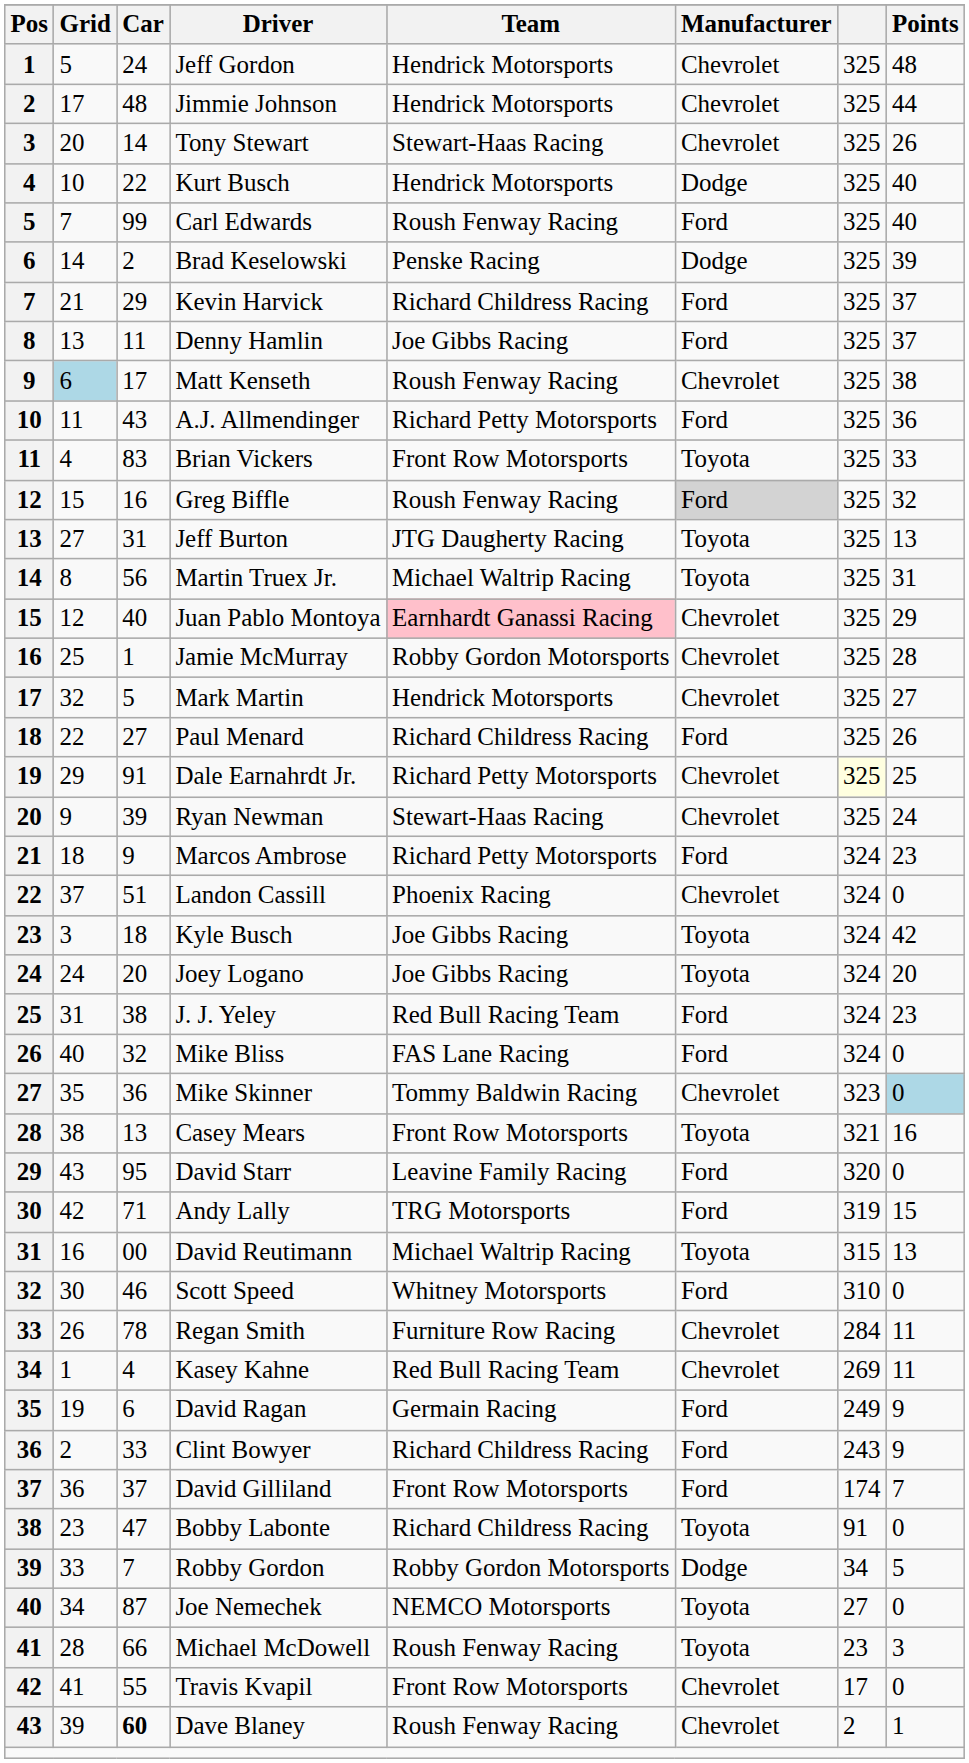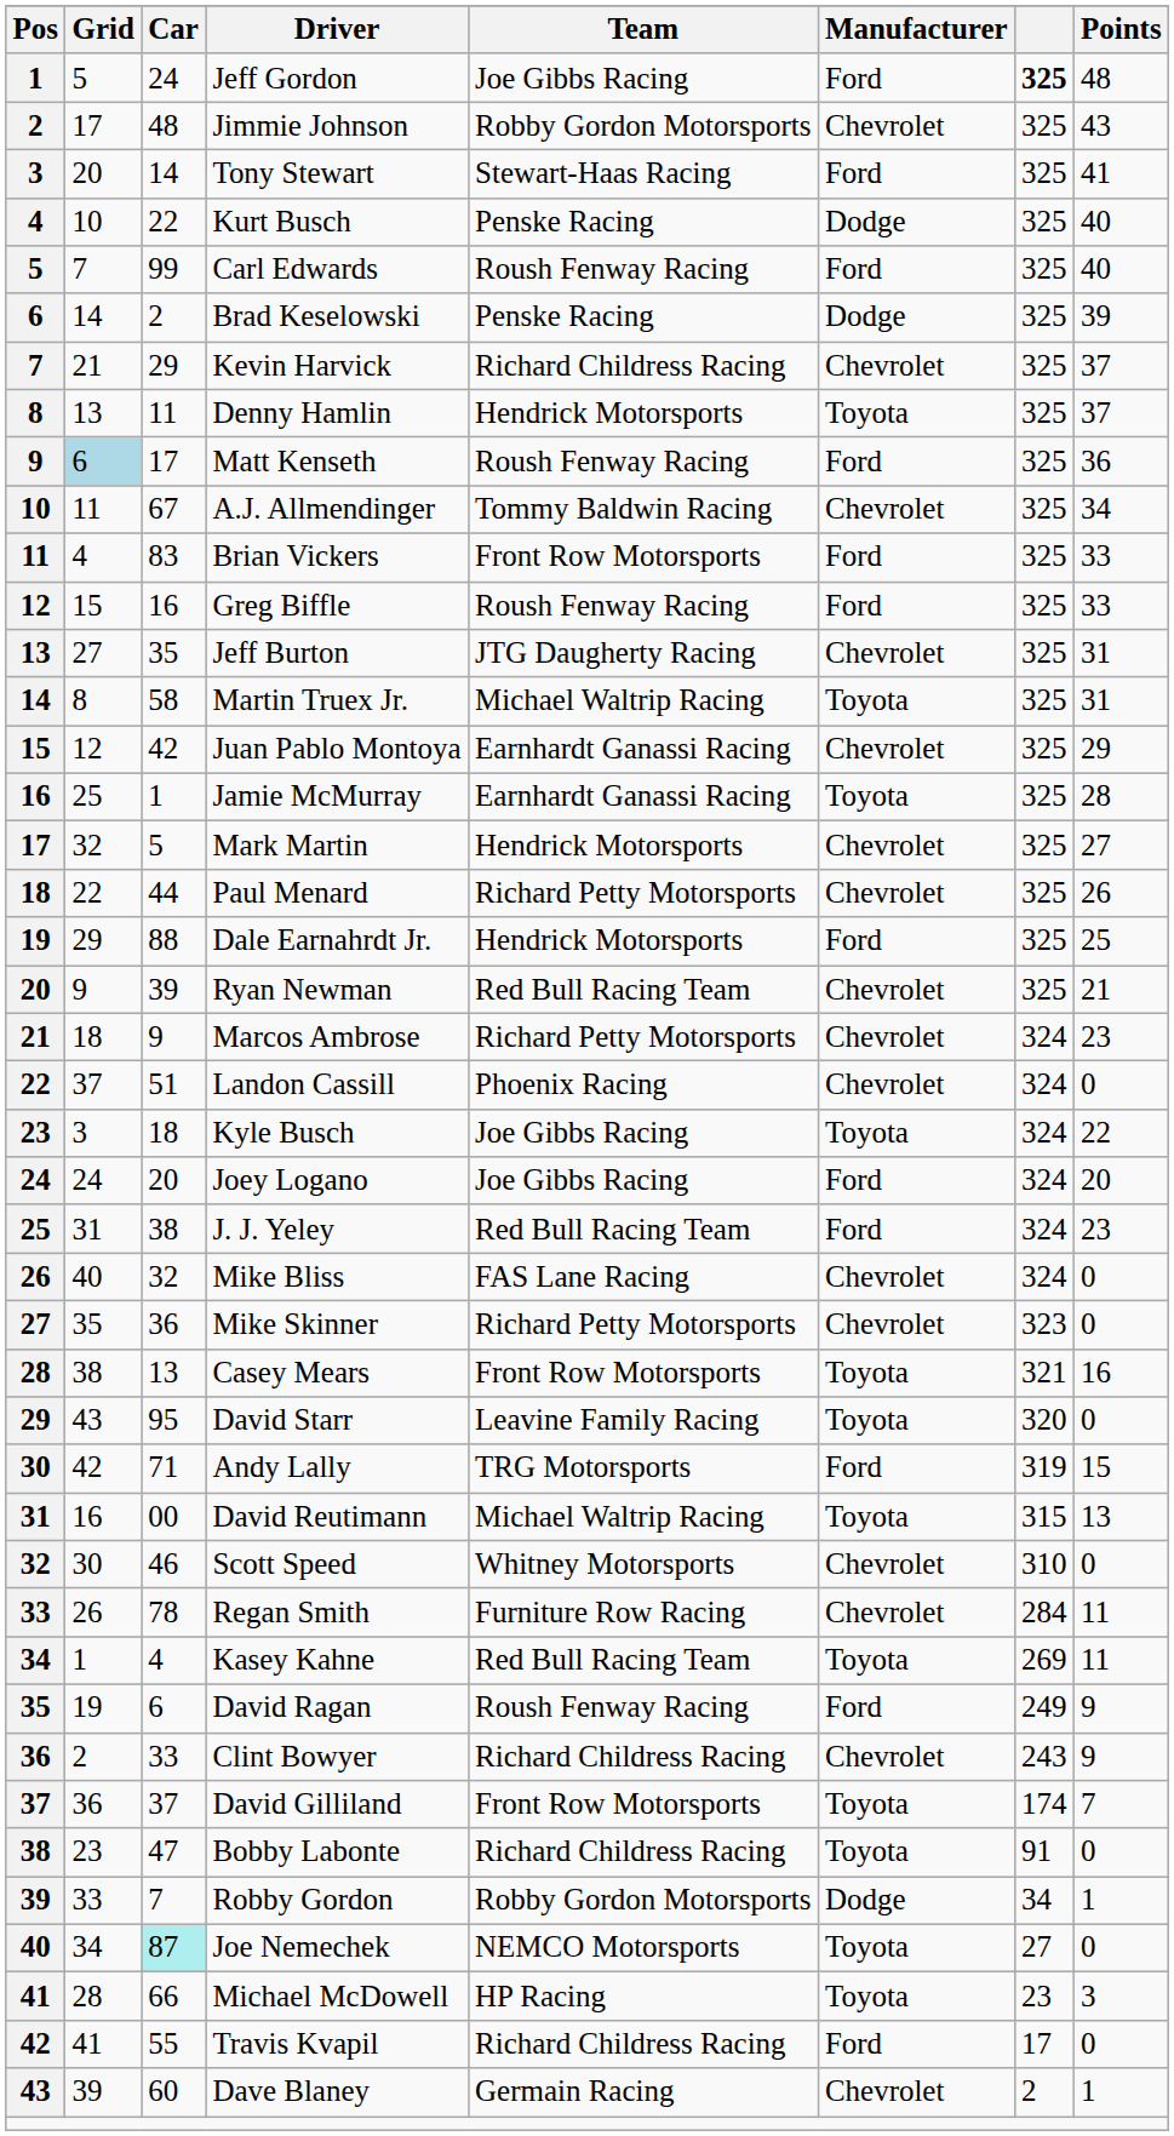Jeff Gordon | Team: Hendrick Motorsports -> Joe Gibbs Racing
Jeff Gordon | Manufacturer: Chevrolet -> Ford
Jeff Gordon | column 7: normal -> bold
Jimmie Johnson | Team: Hendrick Motorsports -> Robby Gordon Motorsports
Jimmie Johnson | Points: 44 -> 43
Tony Stewart | Manufacturer: Chevrolet -> Ford
Tony Stewart | Points: 26 -> 41
Kurt Busch | Team: Hendrick Motorsports -> Penske Racing
Kevin Harvick | Manufacturer: Ford -> Chevrolet
Denny Hamlin | Team: Joe Gibbs Racing -> Hendrick Motorsports
Denny Hamlin | Manufacturer: Ford -> Toyota
Matt Kenseth | Manufacturer: Chevrolet -> Ford
Matt Kenseth | Points: 38 -> 36
A.J. Allmendinger | Car: 43 -> 67
A.J. Allmendinger | Team: Richard Petty Motorsports -> Tommy Baldwin Racing
A.J. Allmendinger | Manufacturer: Ford -> Chevrolet
A.J. Allmendinger | Points: 36 -> 34
Brian Vickers | Manufacturer: Toyota -> Ford
Greg Biffle | Manufacturer: lightgrey background -> no background
Greg Biffle | Points: 32 -> 33
Jeff Burton | Car: 31 -> 35
Jeff Burton | Manufacturer: Toyota -> Chevrolet
Jeff Burton | Points: 13 -> 31
Martin Truex Jr. | Car: 56 -> 58
Juan Pablo Montoya | Car: 40 -> 42
Juan Pablo Montoya | Team: pink background -> no background
Jamie McMurray | Team: Robby Gordon Motorsports -> Earnhardt Ganassi Racing
Jamie McMurray | Manufacturer: Chevrolet -> Toyota
Paul Menard | Car: 27 -> 44
Paul Menard | Team: Richard Childress Racing -> Richard Petty Motorsports
Paul Menard | Manufacturer: Ford -> Chevrolet
Dale Earnahrdt Jr. | Car: 91 -> 88
Dale Earnahrdt Jr. | Team: Richard Petty Motorsports -> Hendrick Motorsports
Dale Earnahrdt Jr. | Manufacturer: Chevrolet -> Ford
Dale Earnahrdt Jr. | column 7: lightyellow background -> no background
Ryan Newman | Team: Stewart-Haas Racing -> Red Bull Racing Team
Ryan Newman | Points: 24 -> 21
Marcos Ambrose | Manufacturer: Ford -> Chevrolet
Kyle Busch | Points: 42 -> 22
Joey Logano | Manufacturer: Toyota -> Ford
Mike Bliss | Manufacturer: Ford -> Chevrolet
Mike Skinner | Team: Tommy Baldwin Racing -> Richard Petty Motorsports
Mike Skinner | Points: lightblue background -> no background
David Starr | Manufacturer: Ford -> Toyota
Scott Speed | Manufacturer: Ford -> Chevrolet
Kasey Kahne | Manufacturer: Chevrolet -> Toyota
David Ragan | Team: Germain Racing -> Roush Fenway Racing
Clint Bowyer | Manufacturer: Ford -> Chevrolet
David Gilliland | Manufacturer: Ford -> Toyota
Robby Gordon | Points: 5 -> 1
Joe Nemechek | Car: no background -> paleturquoise background
Michael McDowell | Team: Roush Fenway Racing -> HP Racing
Travis Kvapil | Team: Front Row Motorsports -> Richard Childress Racing
Travis Kvapil | Manufacturer: Chevrolet -> Ford
Dave Blaney | Car: bold -> normal
Dave Blaney | Team: Roush Fenway Racing -> Germain Racing
